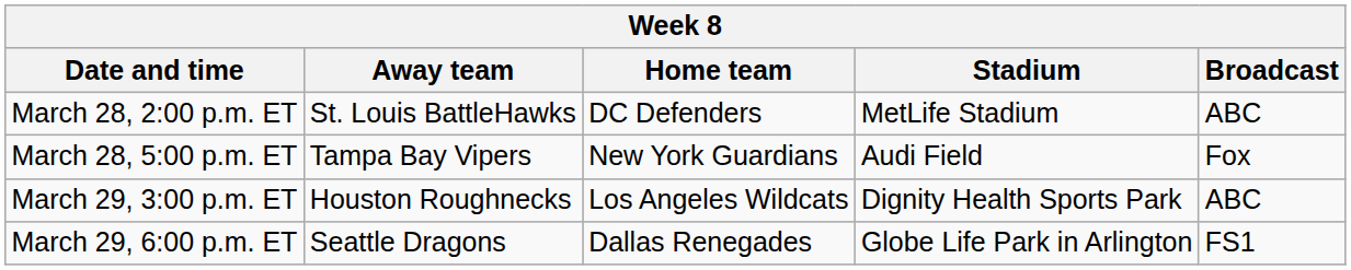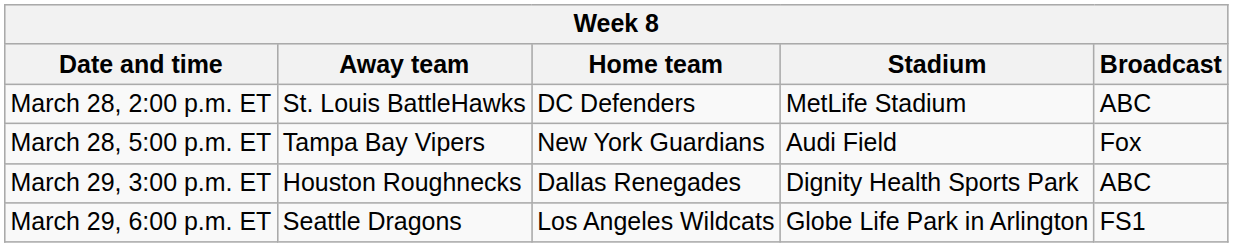March 29, 3:00 p.m. ET | Home team: Los Angeles Wildcats -> Dallas Renegades
March 29, 6:00 p.m. ET | Home team: Dallas Renegades -> Los Angeles Wildcats
